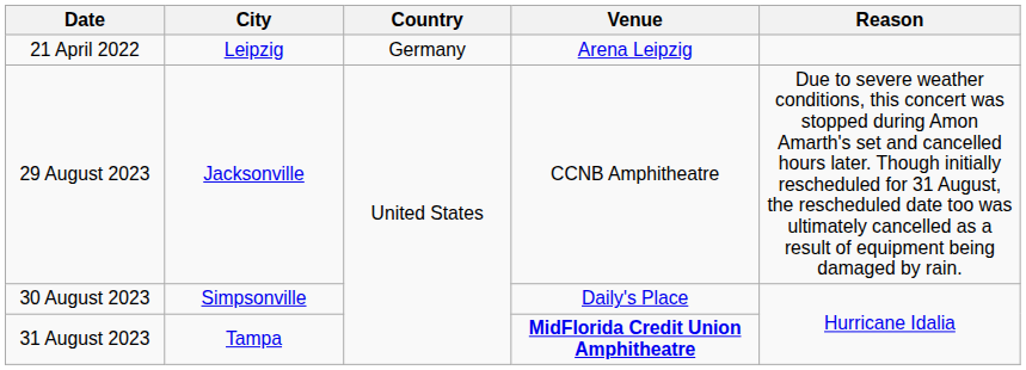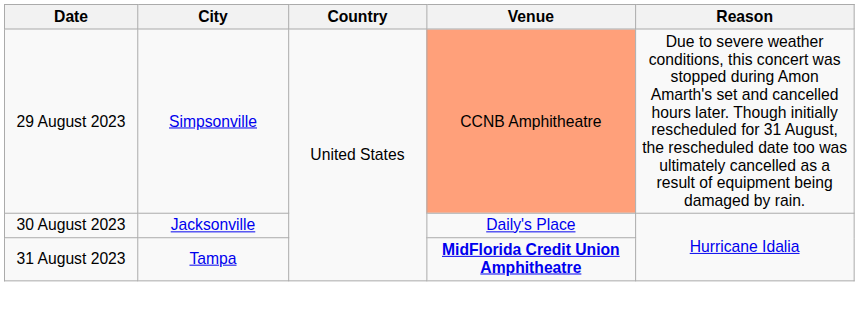- row: 21 April 2022 | Leipzig | Germany | Arena Leipzig
29 August 2023 | City: Jacksonville -> Simpsonville
29 August 2023 | Venue: no background -> lightsalmon background
30 August 2023 | City: Simpsonville -> Jacksonville
